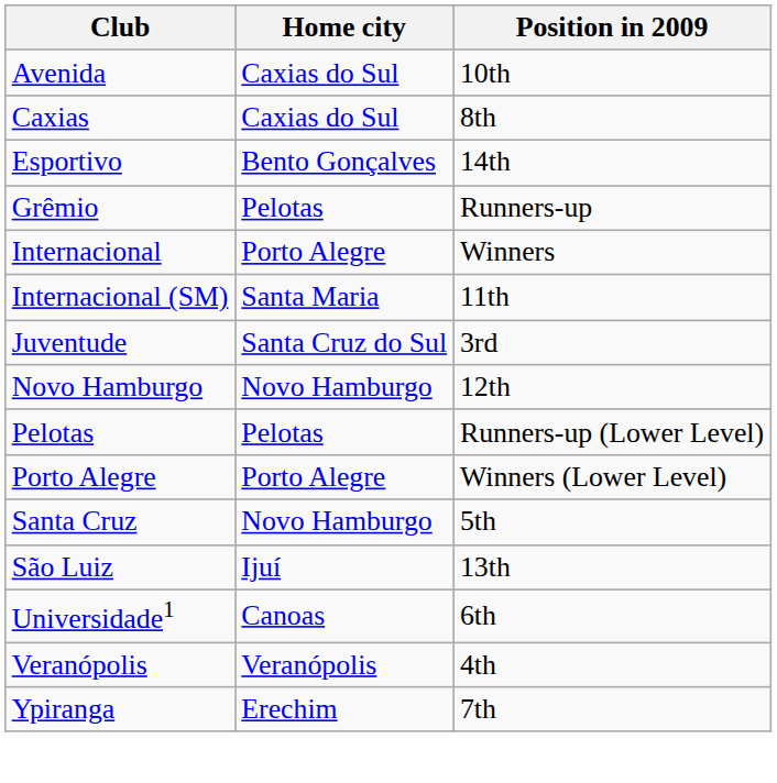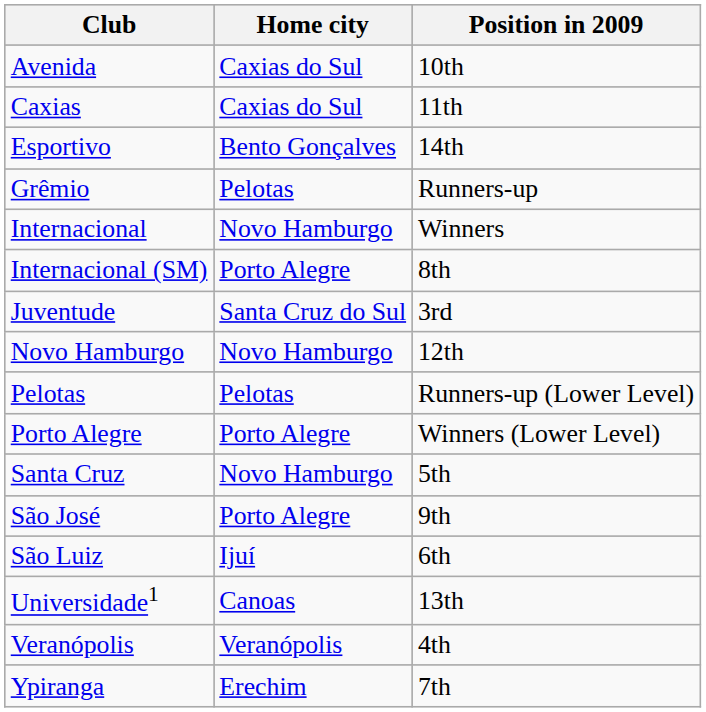Caxias | Position in 2009: 8th -> 11th
Internacional | Home city: Porto Alegre -> Novo Hamburgo
Internacional (SM) | Home city: Santa Maria -> Porto Alegre
Internacional (SM) | Position in 2009: 11th -> 8th
+ row: São José | Porto Alegre | 9th
São Luiz | Position in 2009: 13th -> 6th
Universidade1 | Position in 2009: 6th -> 13th
